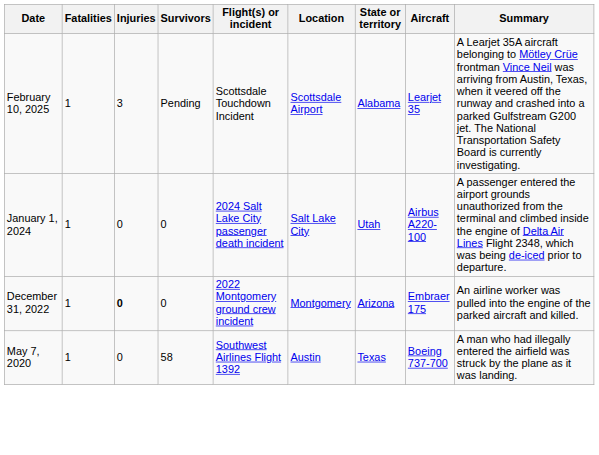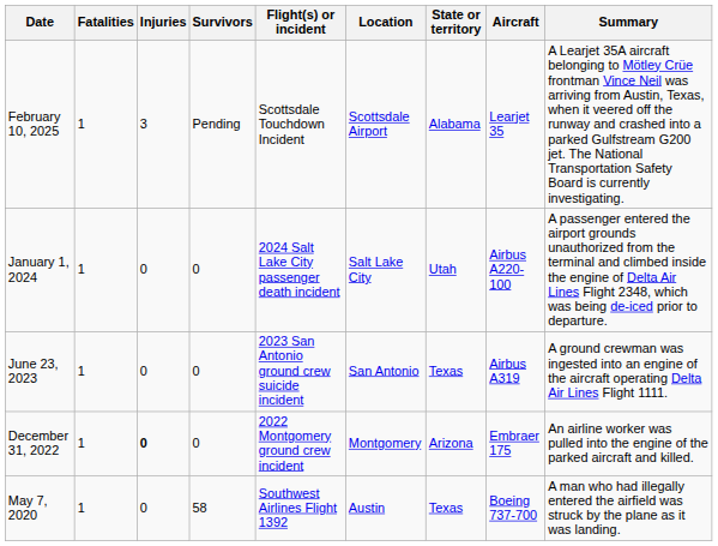+ row: June 23, 2023 | 1 | 0 | 0 | 2023 San Antonio ground crew suicide incident | San Antonio | Texas | Airbus A319 | A ground crewman was ingested into an engine of the aircraft operating Delta Air Lines Flight 1111.
